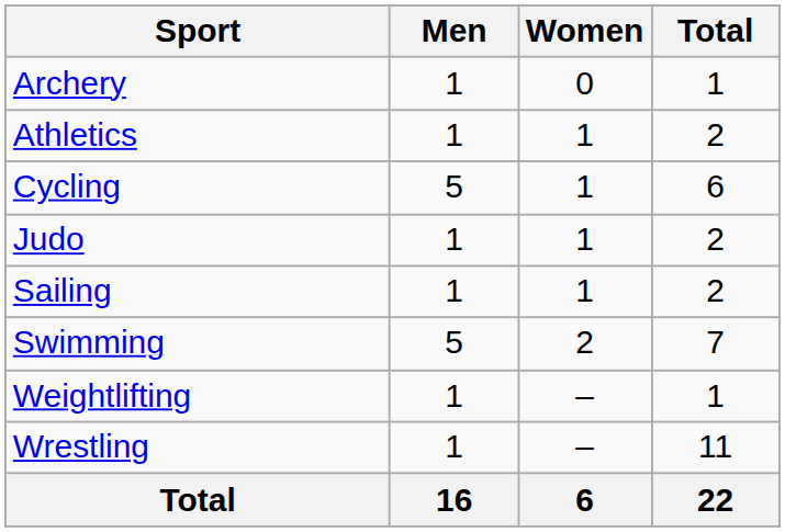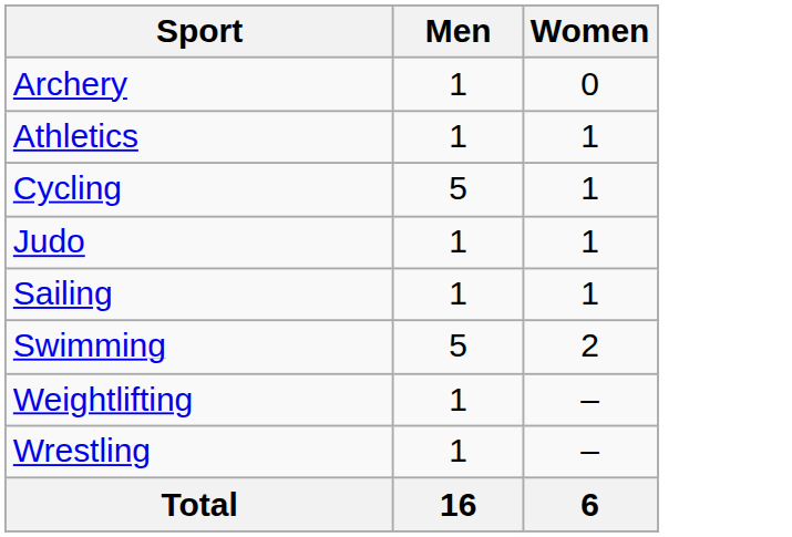- column: Total | 1 | 2 | 6 | 2 | 2 | 7 | 1 | 11 | 22
